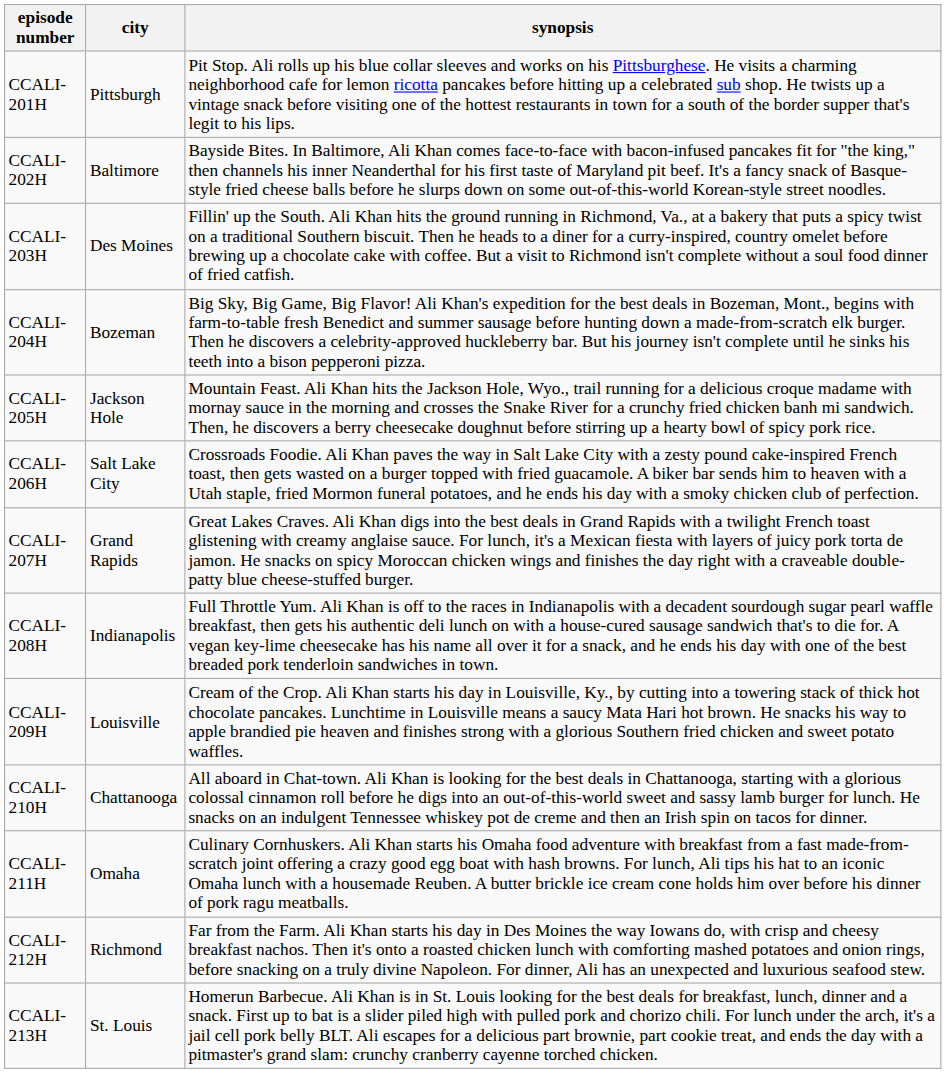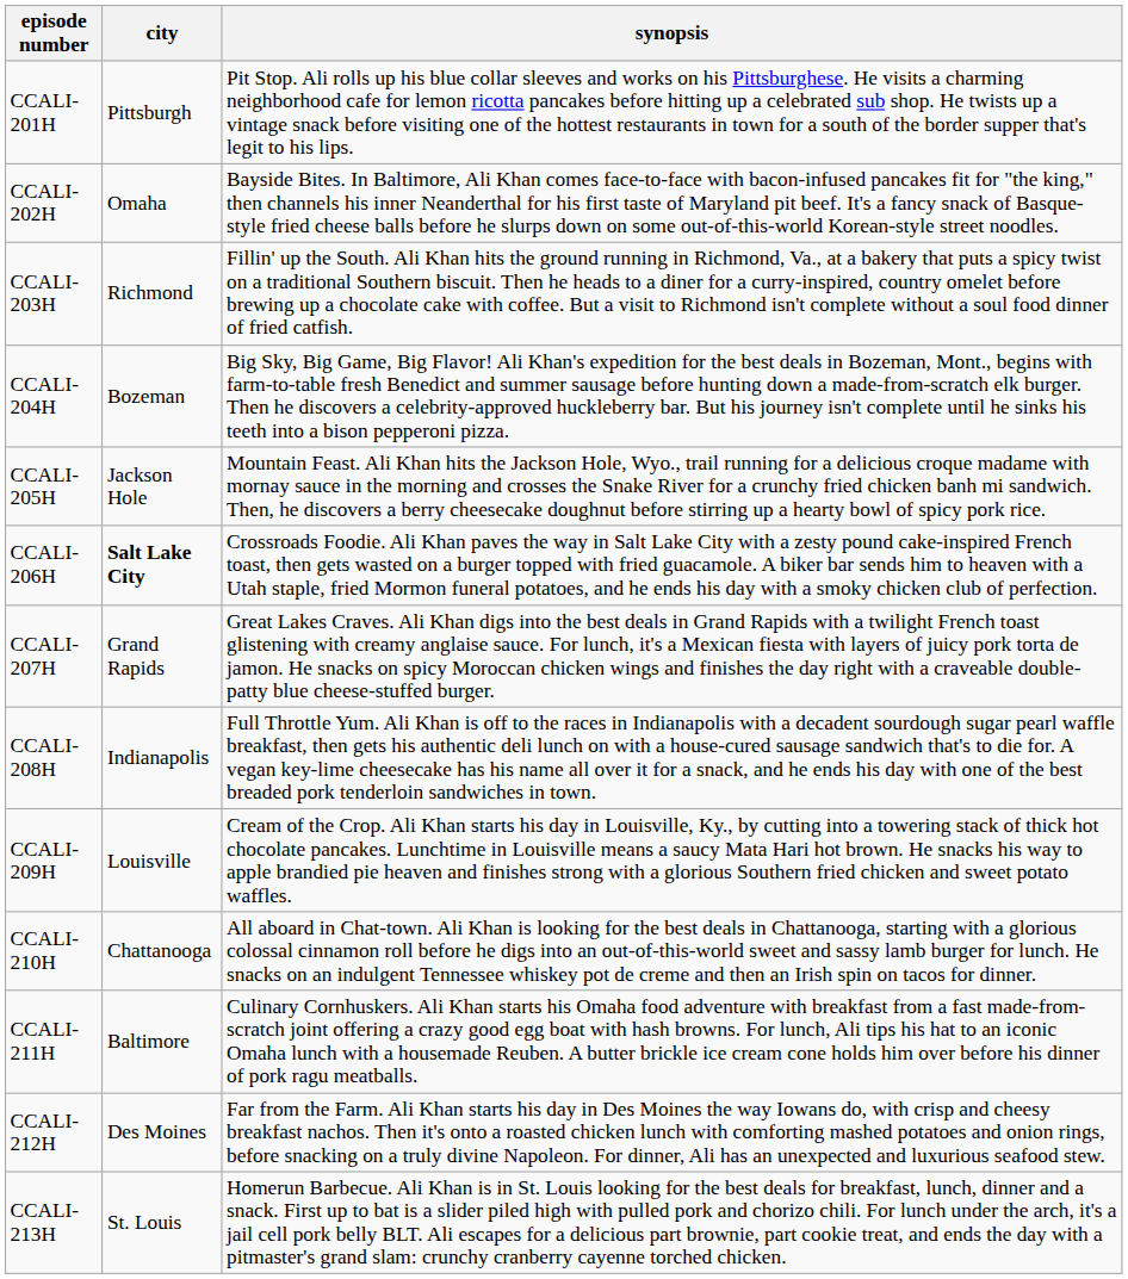CCALI-202H | city: Baltimore -> Omaha
CCALI-203H | city: Des Moines -> Richmond
CCALI-206H | city: normal -> bold
CCALI-211H | city: Omaha -> Baltimore
CCALI-212H | city: Richmond -> Des Moines
